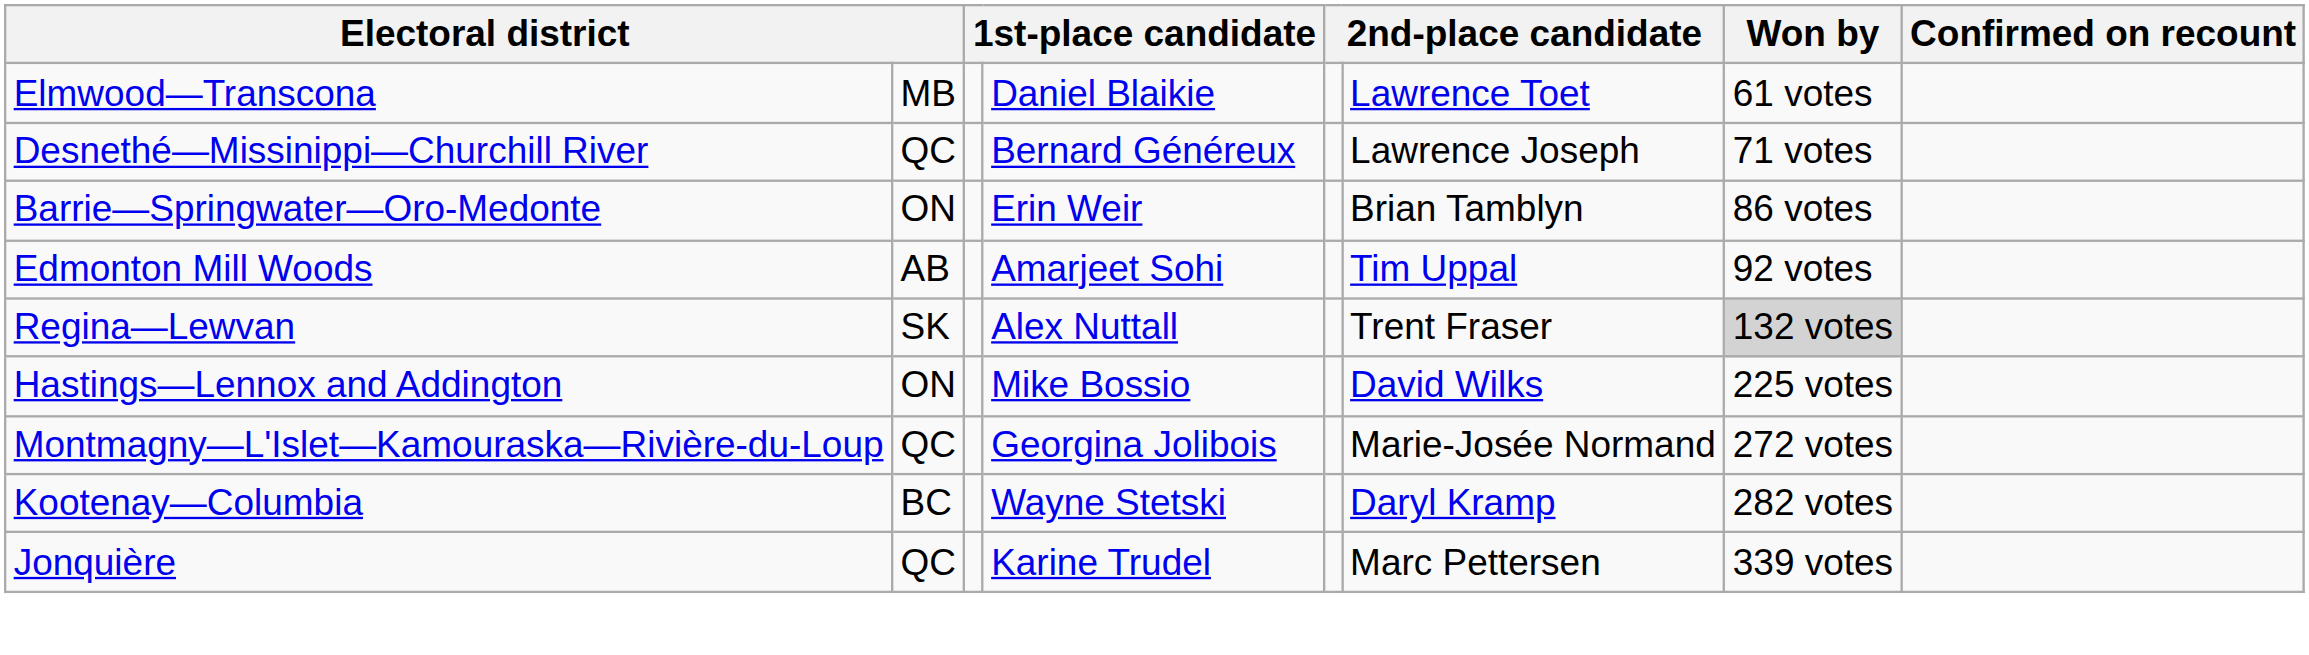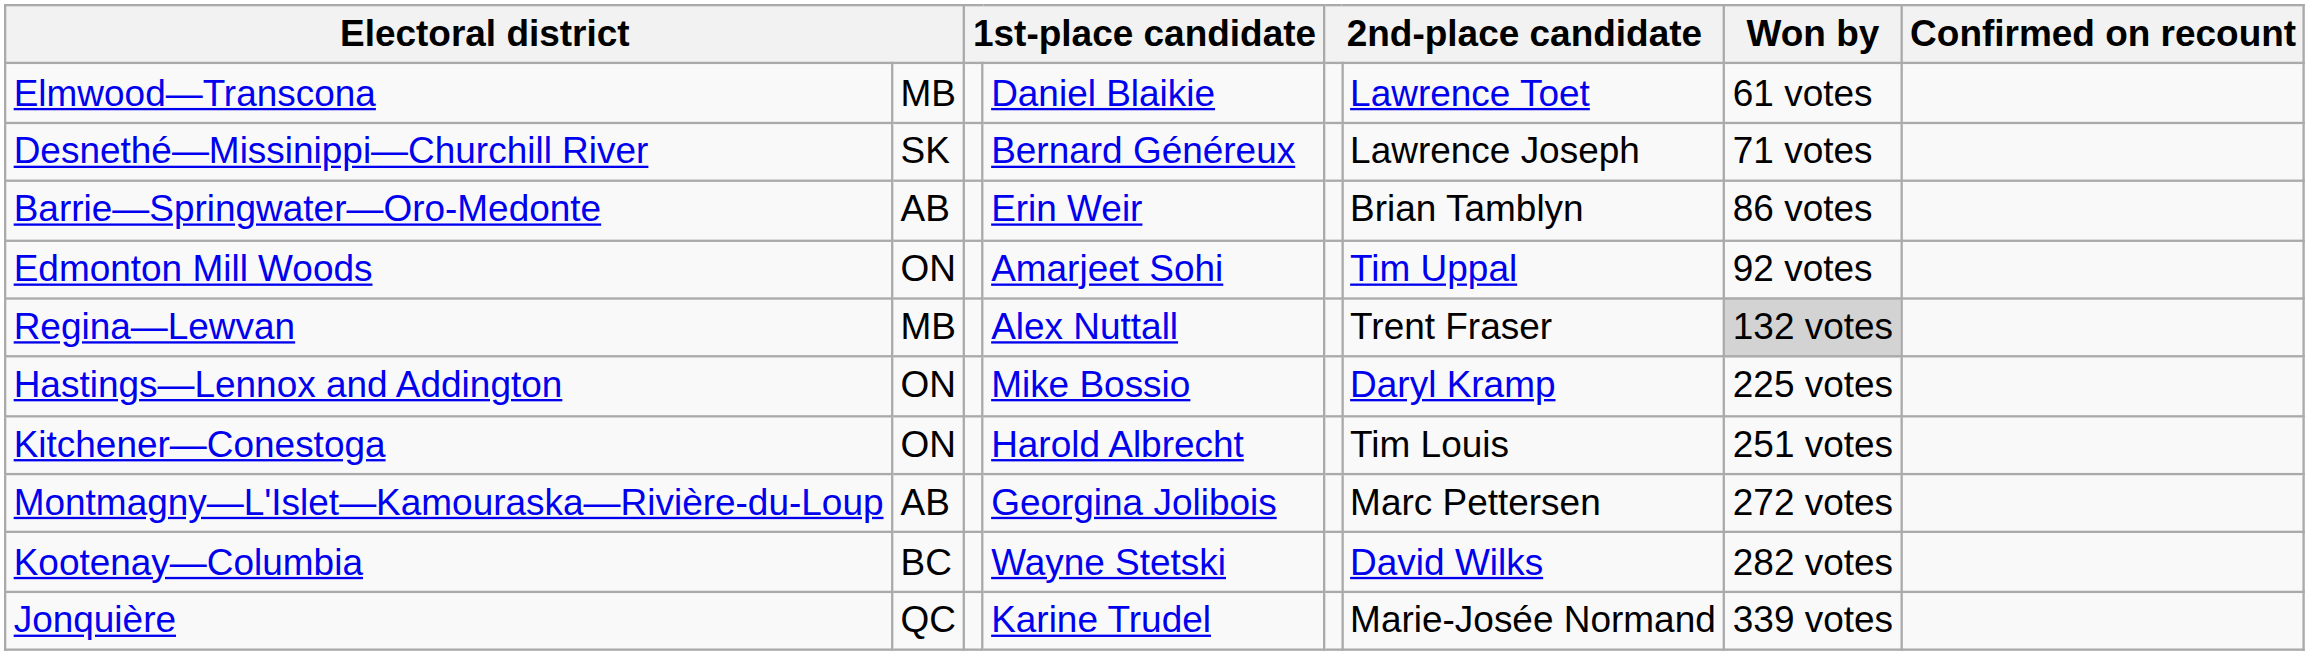Desnethé—Missinippi—Churchill River | column 2: QC -> SK
Barrie—Springwater—Oro-Medonte | column 2: ON -> AB
Edmonton Mill Woods | column 2: AB -> ON
Regina—Lewvan | column 2: SK -> MB
Hastings—Lennox and Addington | column 6: David Wilks -> Daryl Kramp
+ row: Kitchener—Conestoga | ON | Harold Albrecht | Tim Louis | 251 votes
Montmagny—L'Islet—Kamouraska—Rivière-du-Loup | column 2: QC -> AB
Montmagny—L'Islet—Kamouraska—Rivière-du-Loup | column 6: Marie-Josée Normand -> Marc Pettersen
Kootenay—Columbia | column 6: Daryl Kramp -> David Wilks
Jonquière | column 6: Marc Pettersen -> Marie-Josée Normand
